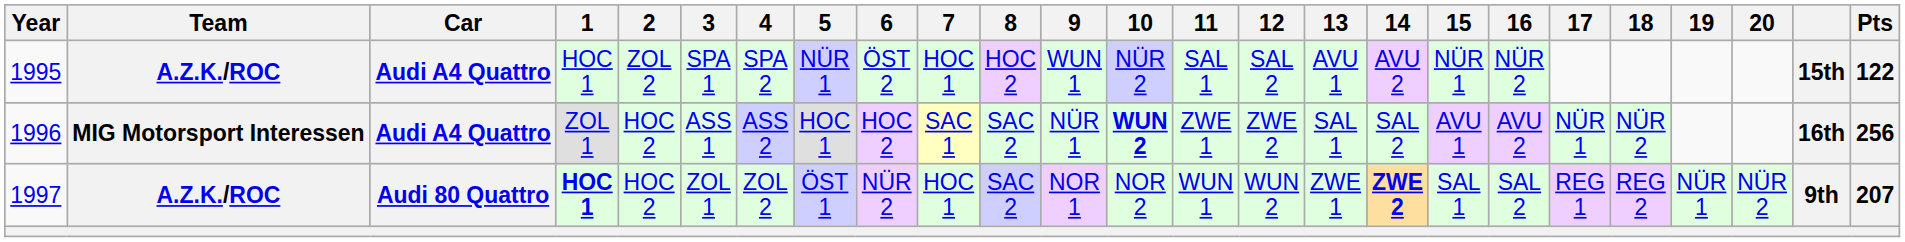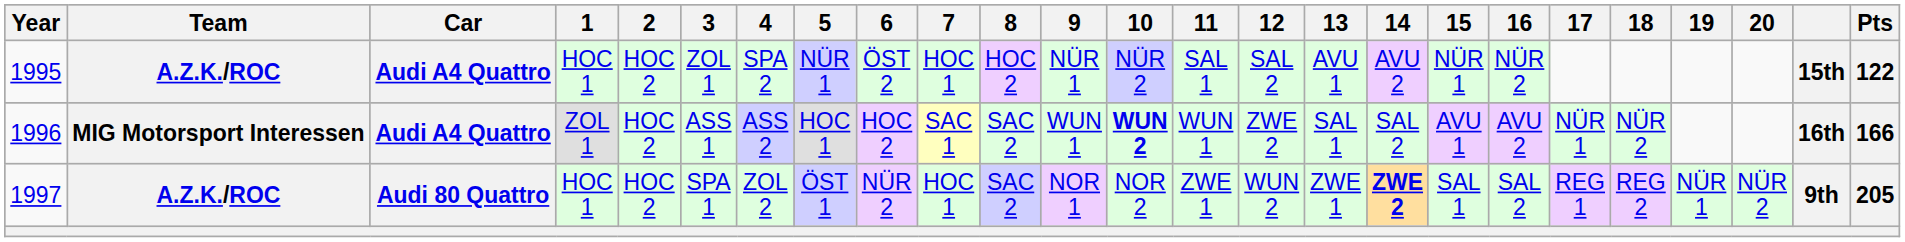1995 | 2: ZOL 2 -> HOC 2
1995 | 3: SPA 1 -> ZOL 1
1995 | 9: WUN 1 -> NÜR 1
1996 | 9: NÜR 1 -> WUN 1
1996 | 11: ZWE 1 -> WUN 1
1996 | Pts: 256 -> 166
1997 | 1: bold -> normal
1997 | 3: ZOL 1 -> SPA 1
1997 | 11: WUN 1 -> ZWE 1
1997 | Pts: 207 -> 205
